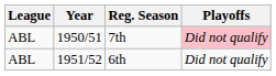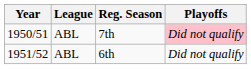columns swapped: Year <-> League
